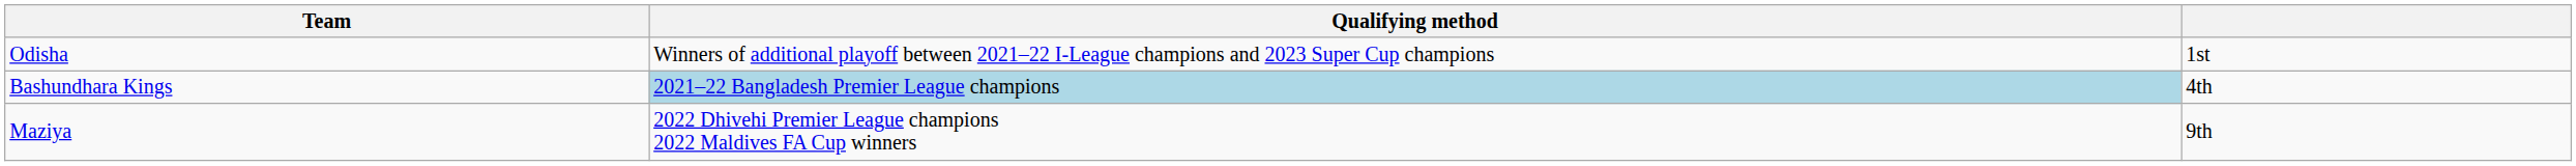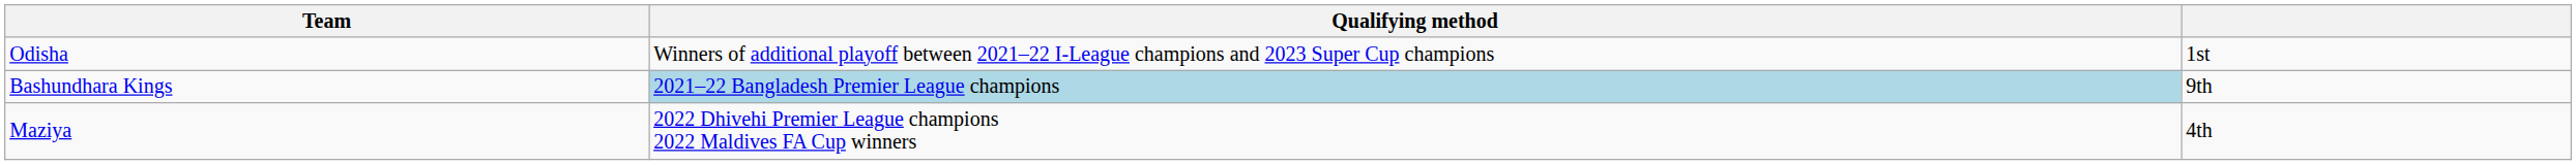Bashundhara Kings | column 3: 4th -> 9th
Maziya | column 3: 9th -> 4th
